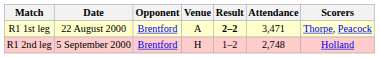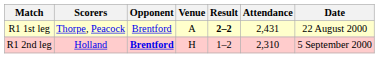columns swapped: Date <-> Scorers
R1 1st leg | Attendance: 3,471 -> 2,431
R1 2nd leg | Opponent: normal -> bold
R1 2nd leg | Attendance: 2,748 -> 2,310
